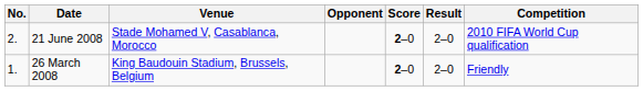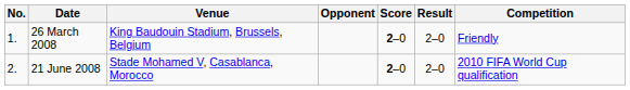rows swapped: 26 March 2008 <-> 21 June 2008
